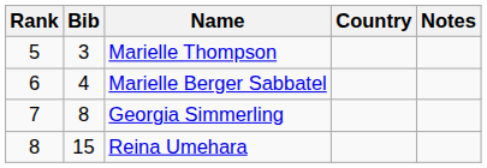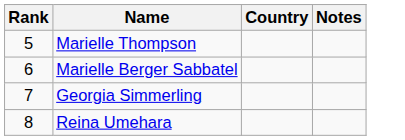- column: Bib | 3 | 4 | 8 | 15
